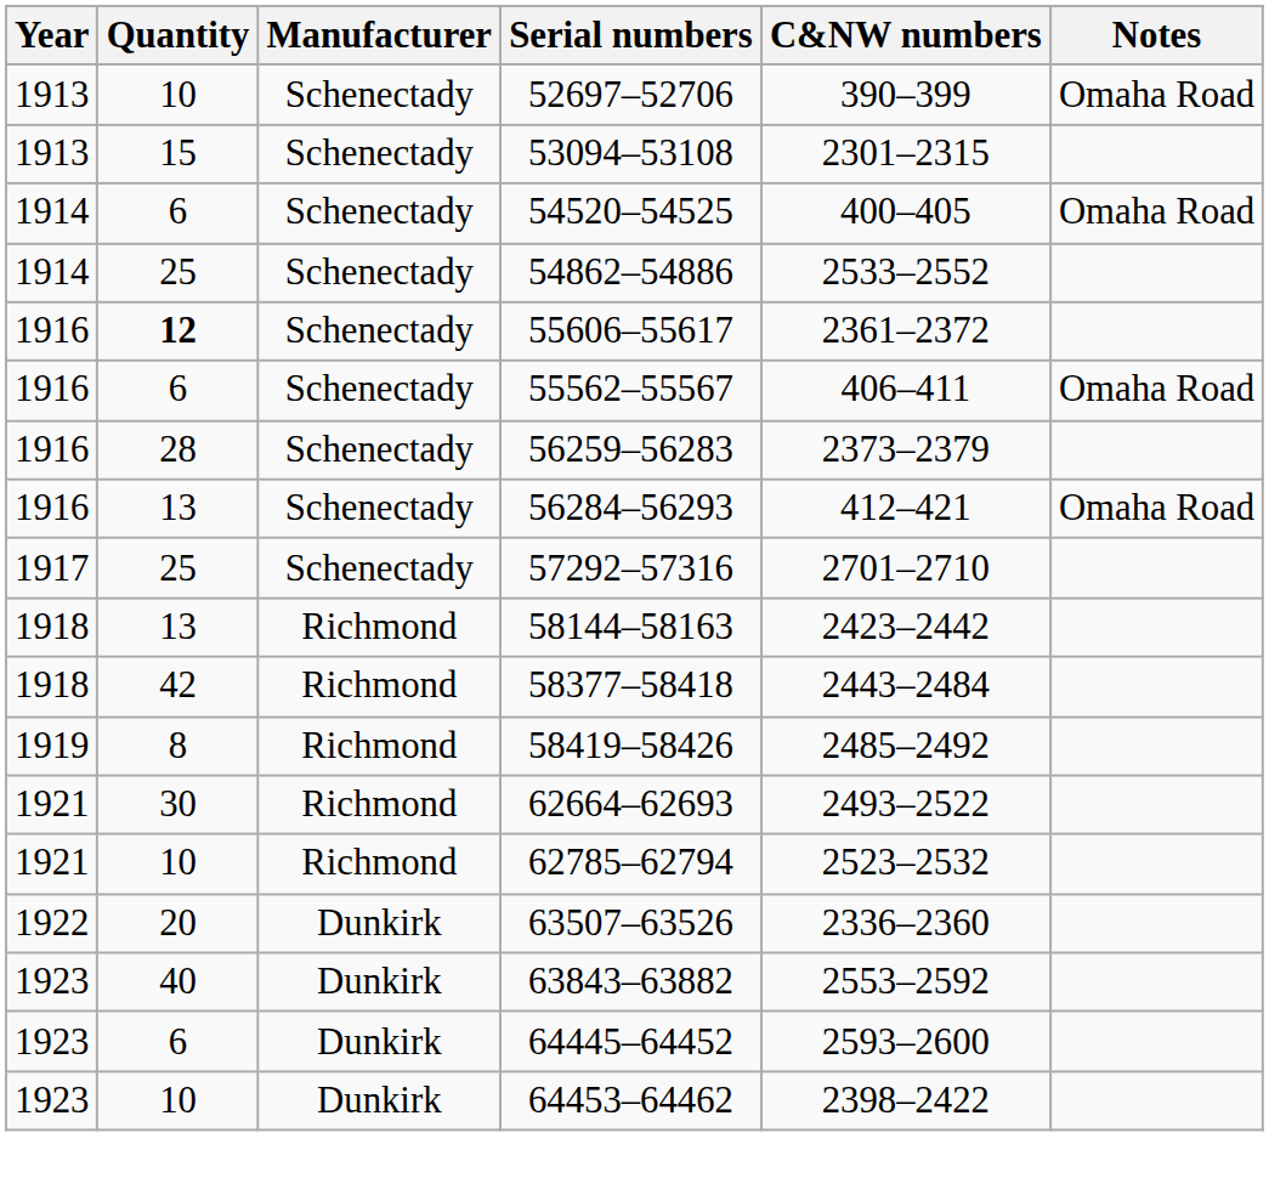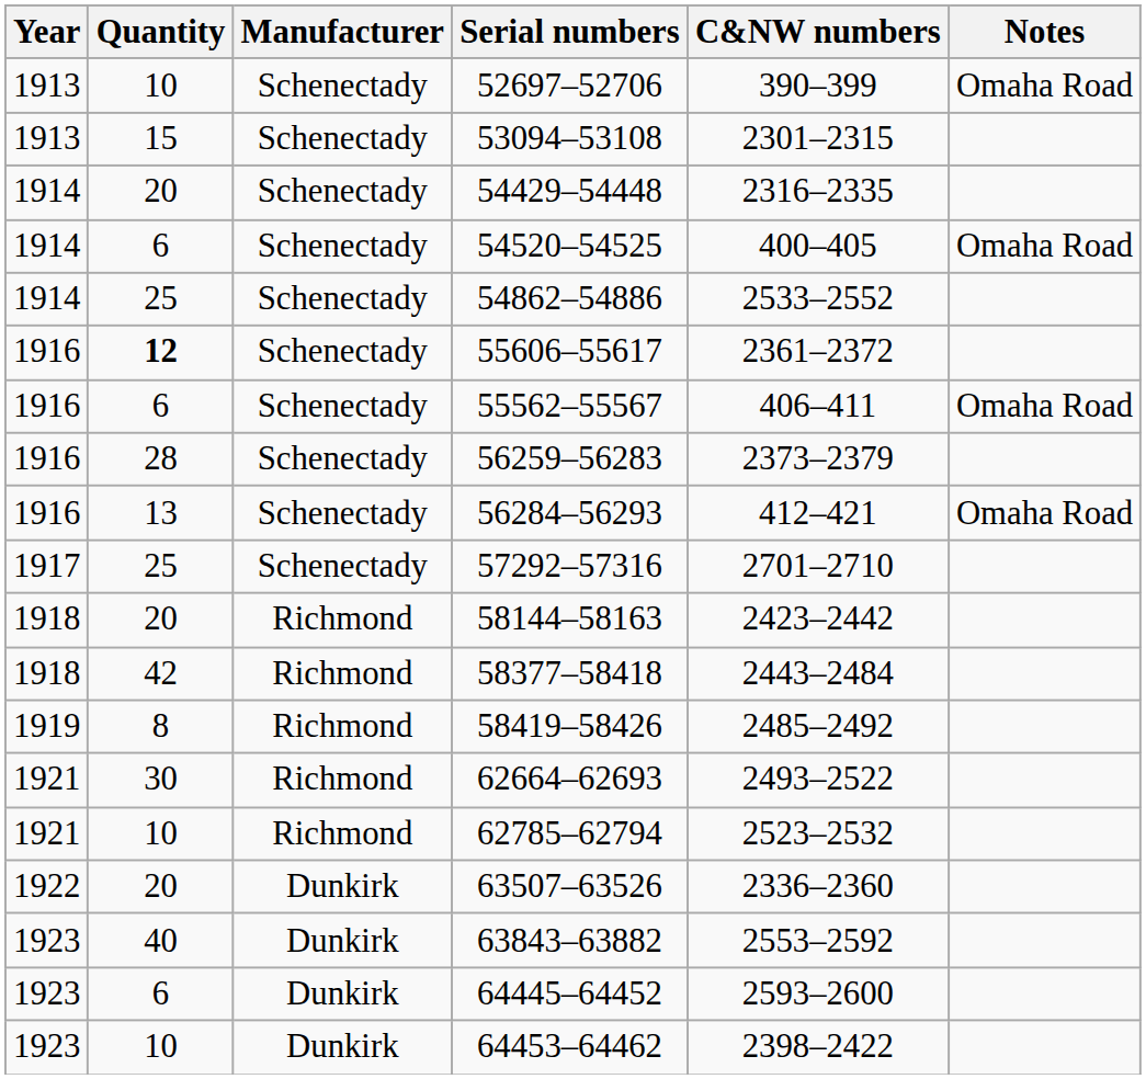+ row: 1914 | 20 | Schenectady | 54429–54448 | 2316–2335
58144–58163 | Quantity: 13 -> 20
